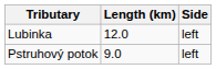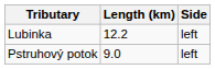Lubinka | Length (km): 12.0 -> 12.2
